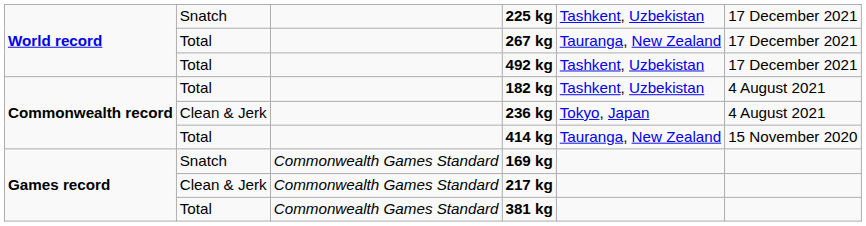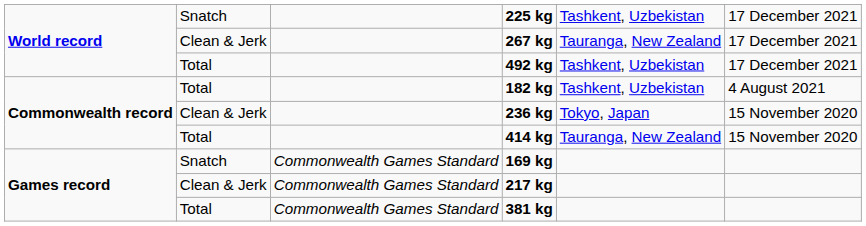267 kg | column 2: Total -> Clean & Jerk
236 kg | column 6: 4 August 2021 -> 15 November 2020
